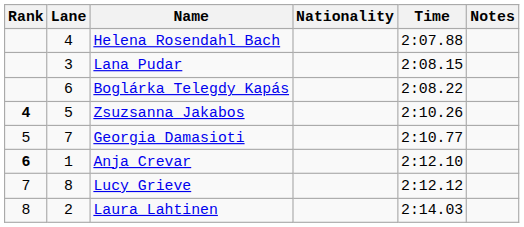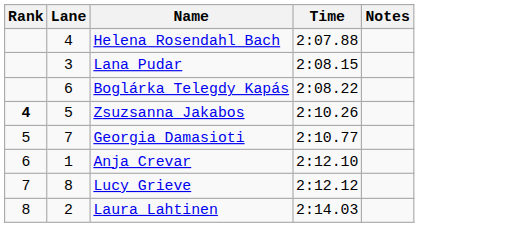- column: Nationality
Anja Crevar | Rank: bold -> normal
